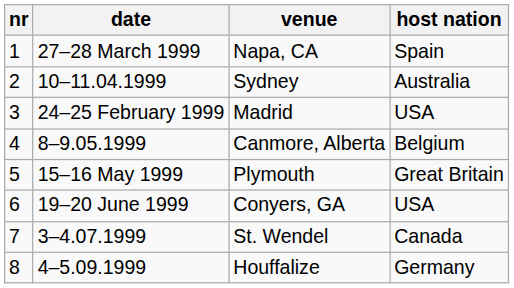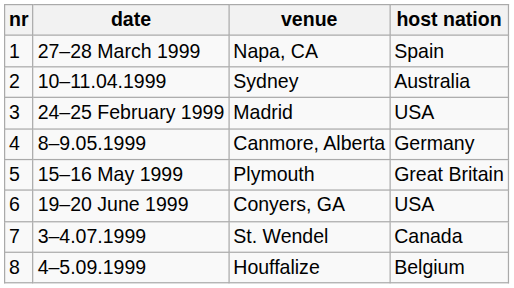8–9.05.1999 | host nation: Belgium -> Germany
4–5.09.1999 | host nation: Germany -> Belgium
